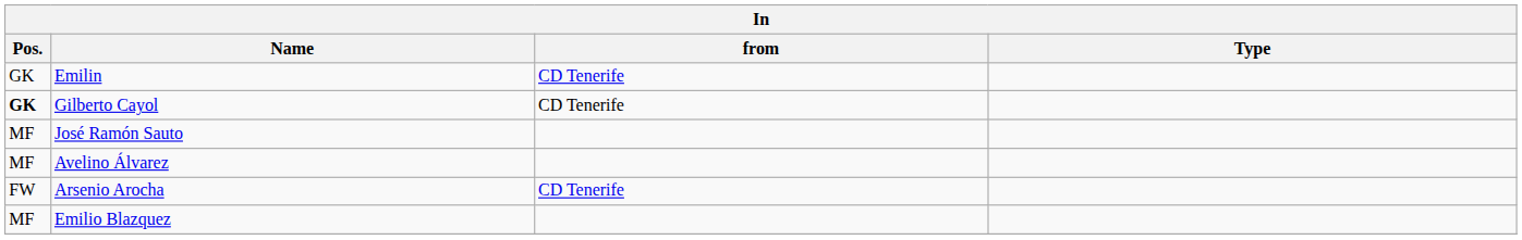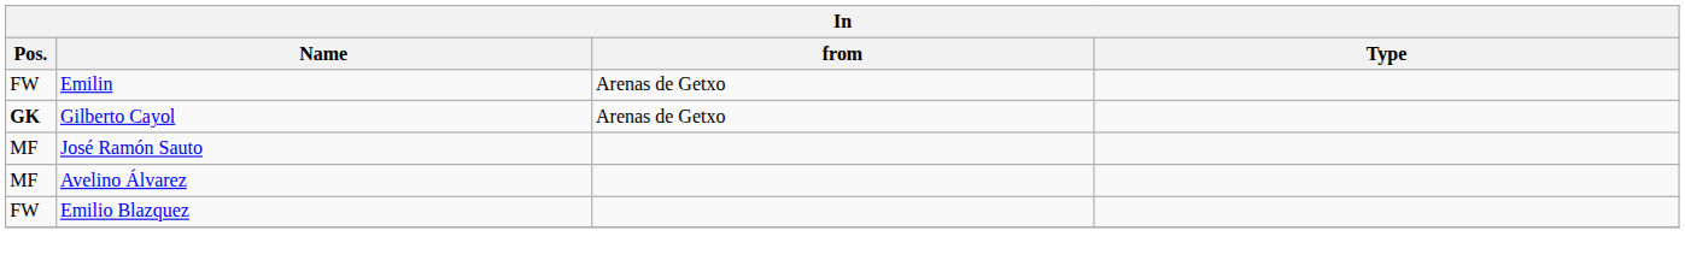Emilin | Pos.: GK -> FW
Emilin | from: CD Tenerife -> Arenas de Getxo
Gilberto Cayol | from: CD Tenerife -> Arenas de Getxo
- row: FW | Arsenio Arocha | CD Tenerife
Emilio Blazquez | Pos.: MF -> FW
